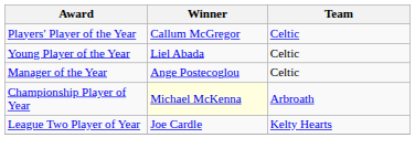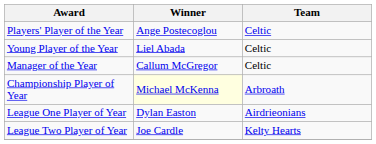Players' Player of the Year | Winner: Callum McGregor -> Ange Postecoglou
Manager of the Year | Winner: Ange Postecoglou -> Callum McGregor
+ row: League One Player of Year | Dylan Easton | Airdrieonians
